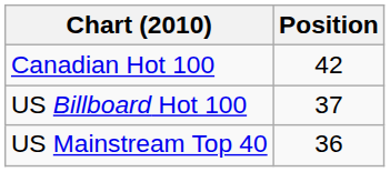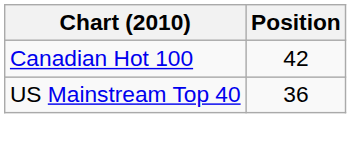- row: US Billboard Hot 100 | 37
